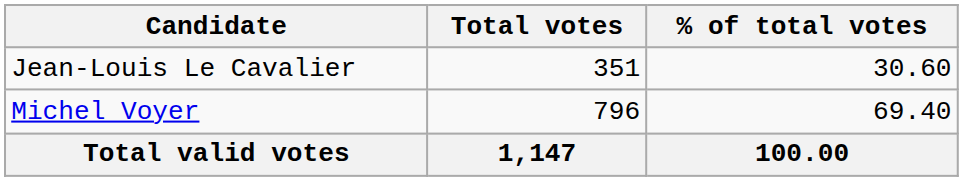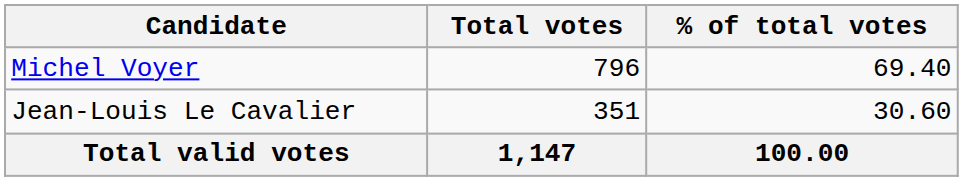rows swapped: Michel Voyer <-> Jean-Louis Le Cavalier
